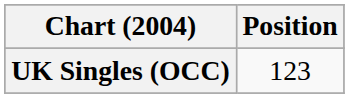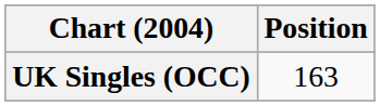UK Singles (OCC) | Position: 123 -> 163
